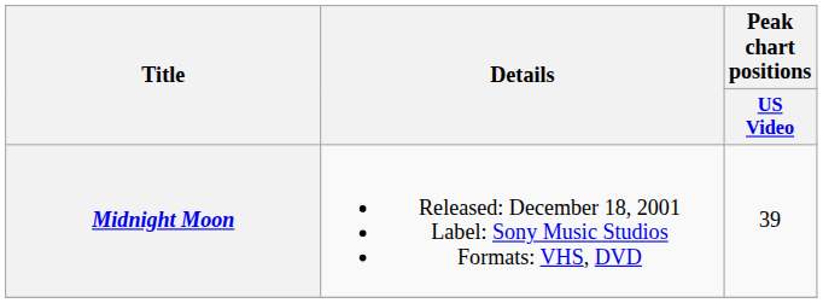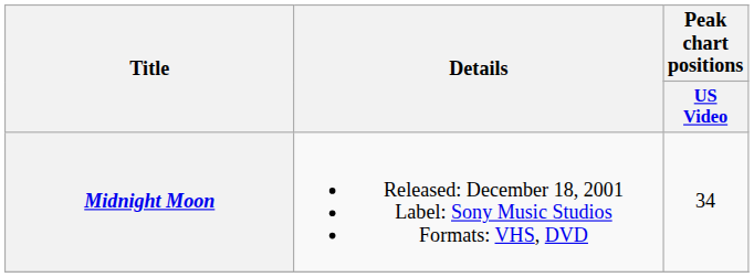Midnight Moon | Peak chart positions / US Video: 39 -> 34
